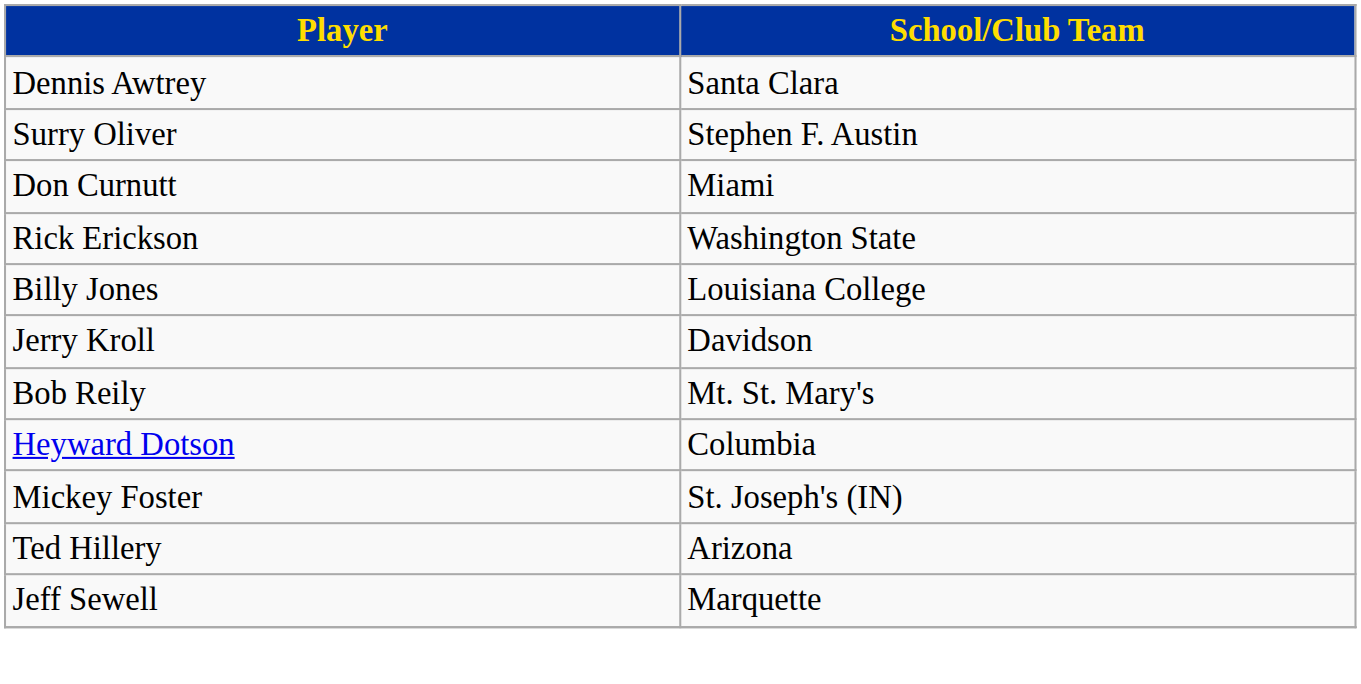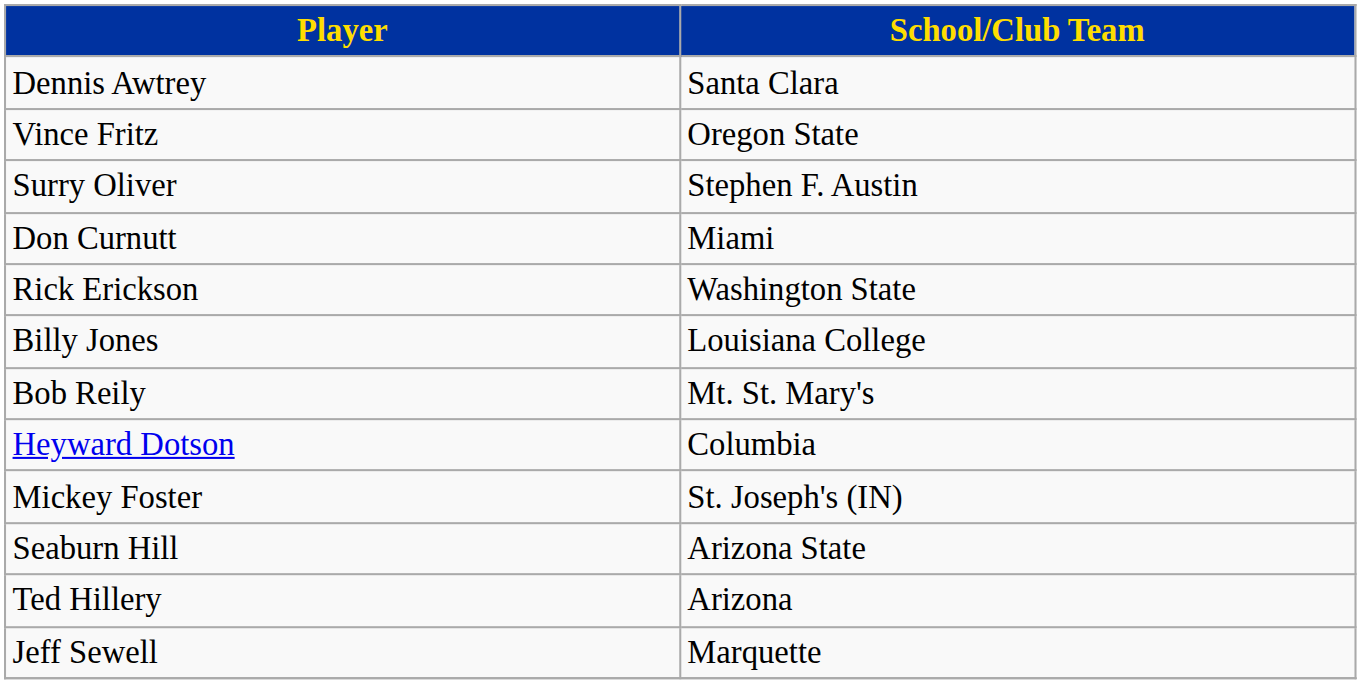+ row: Vince Fritz | Oregon State
- row: Jerry Kroll | Davidson
+ row: Seaburn Hill | Arizona State
